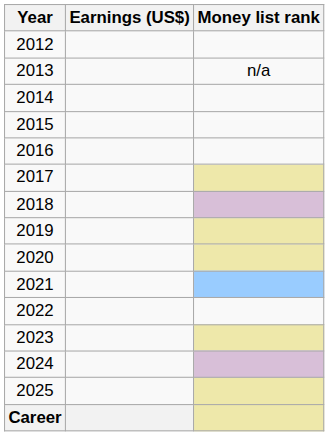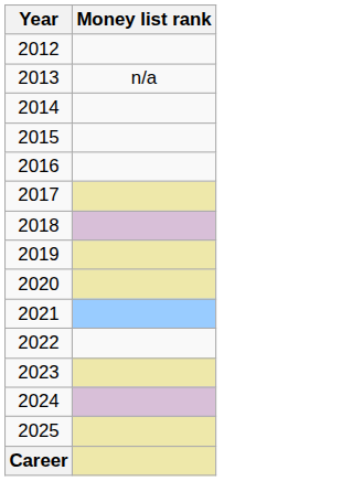- column: Earnings (US$)
